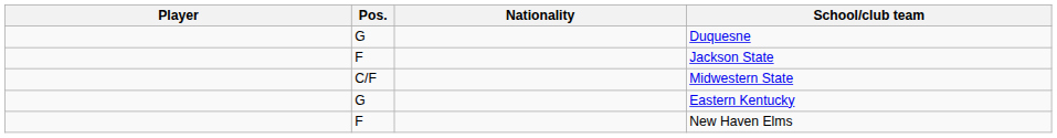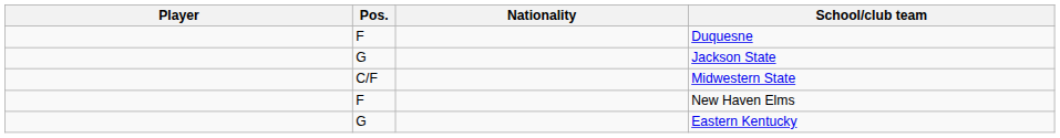Duquesne | Pos.: G -> F
Jackson State | Pos.: F -> G
rows swapped: Eastern Kentucky <-> New Haven Elms
